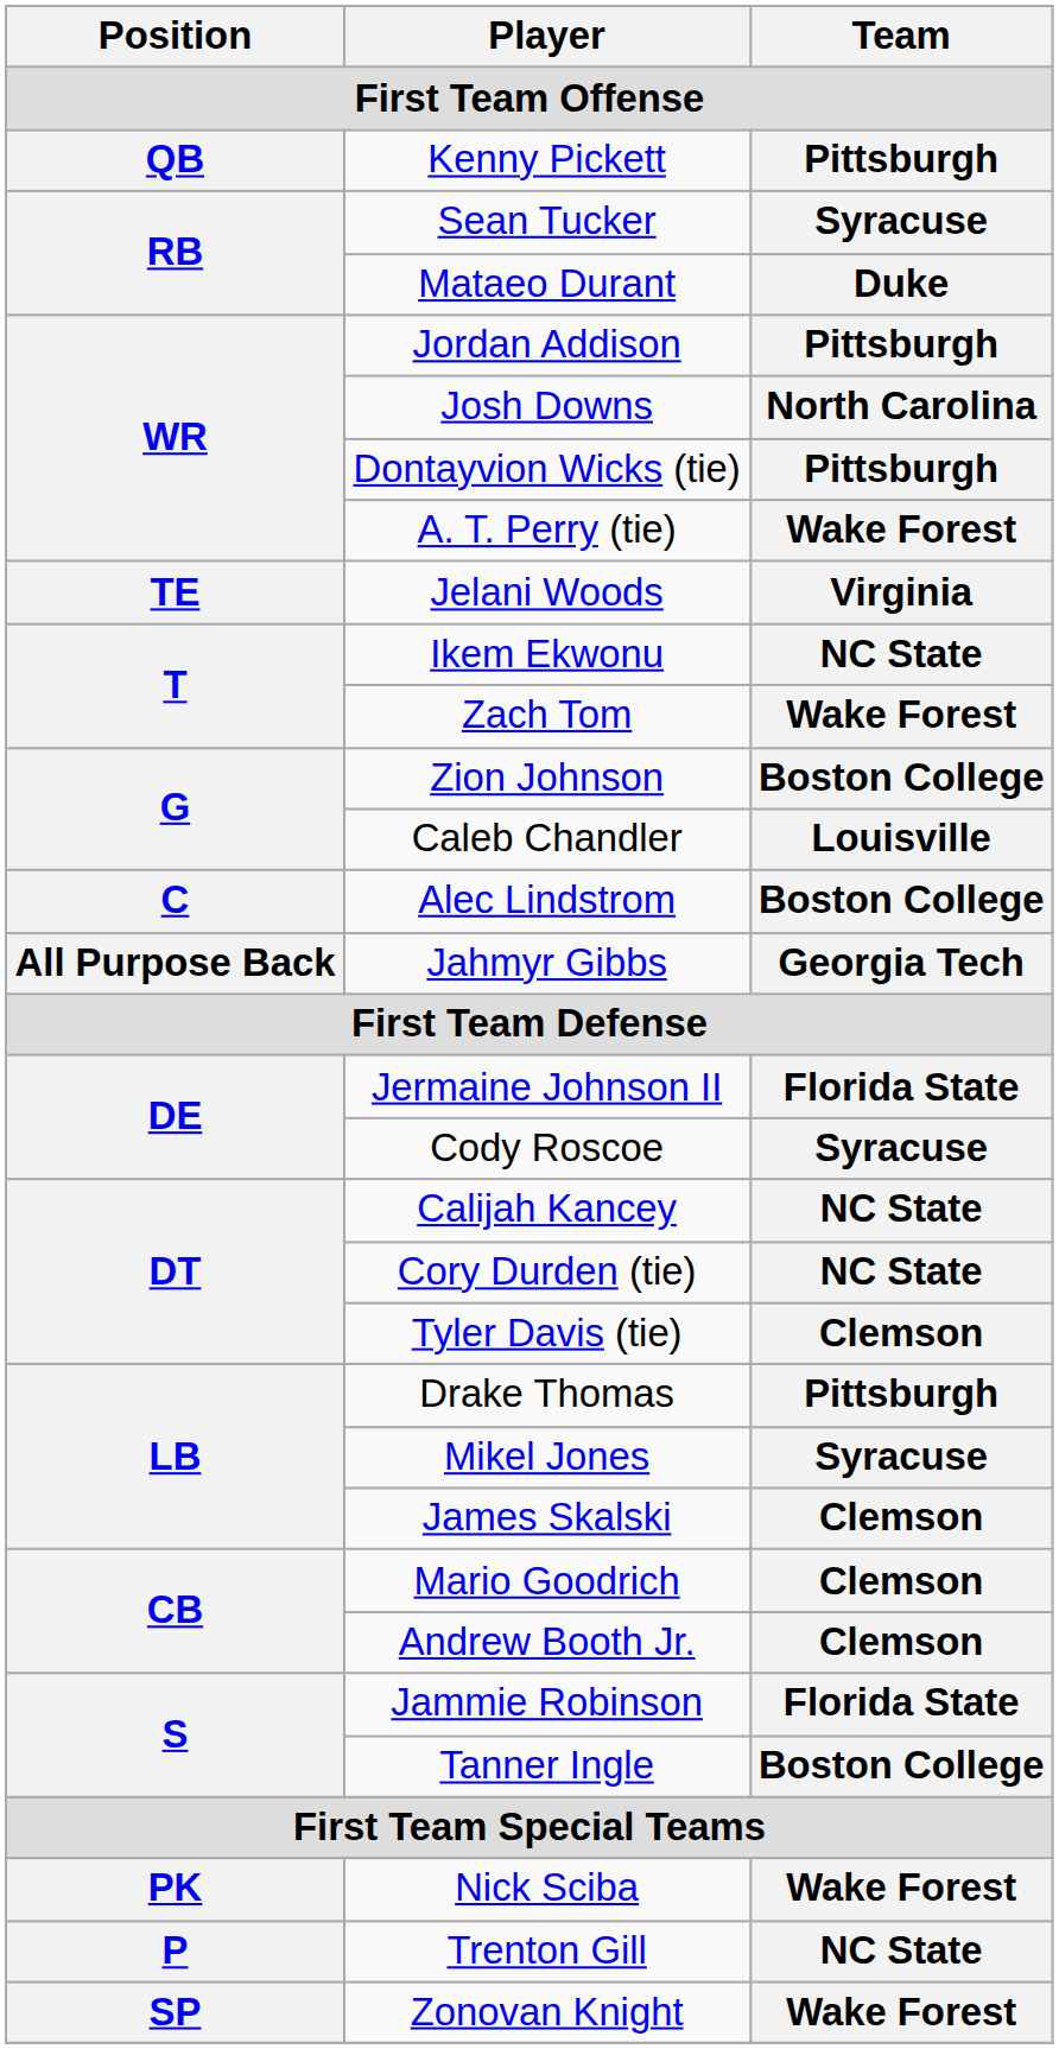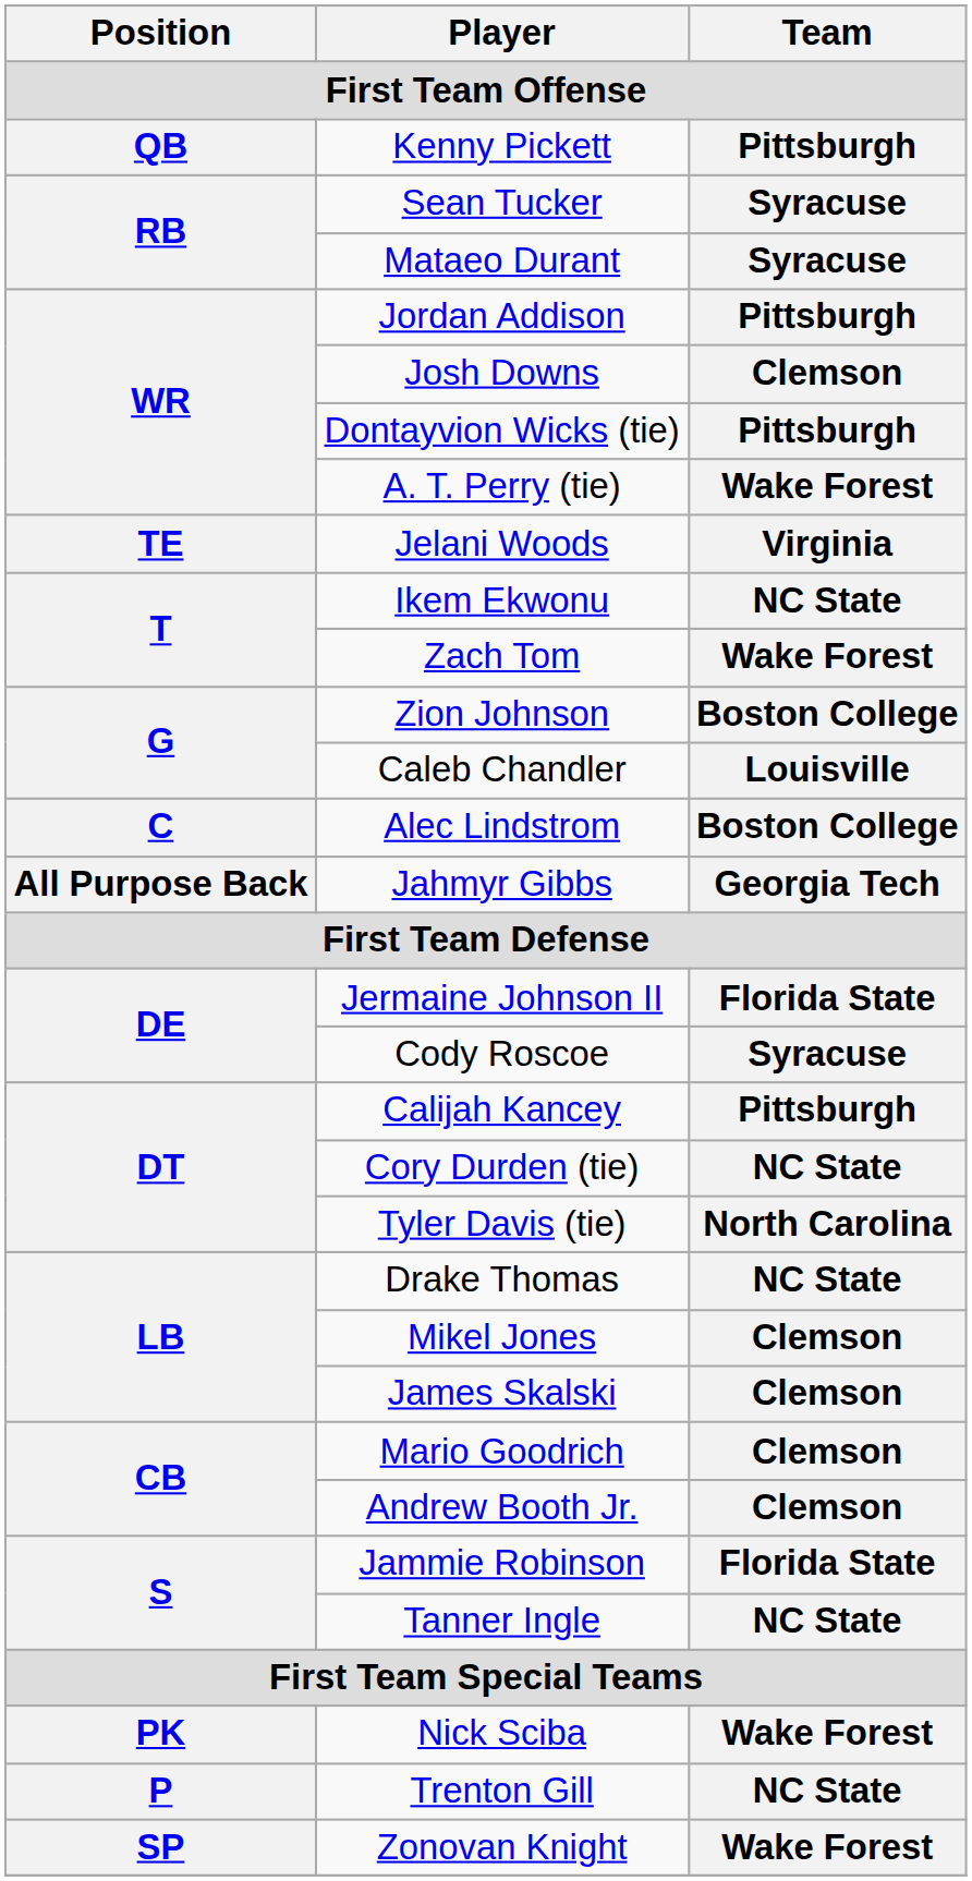Mataeo Durant | Team: Duke -> Syracuse
Josh Downs | Team: North Carolina -> Clemson
Calijah Kancey | Team: NC State -> Pittsburgh
Tyler Davis (tie) | Team: Clemson -> North Carolina
Drake Thomas | Team: Pittsburgh -> NC State
Mikel Jones | Team: Syracuse -> Clemson
Tanner Ingle | Team: Boston College -> NC State
